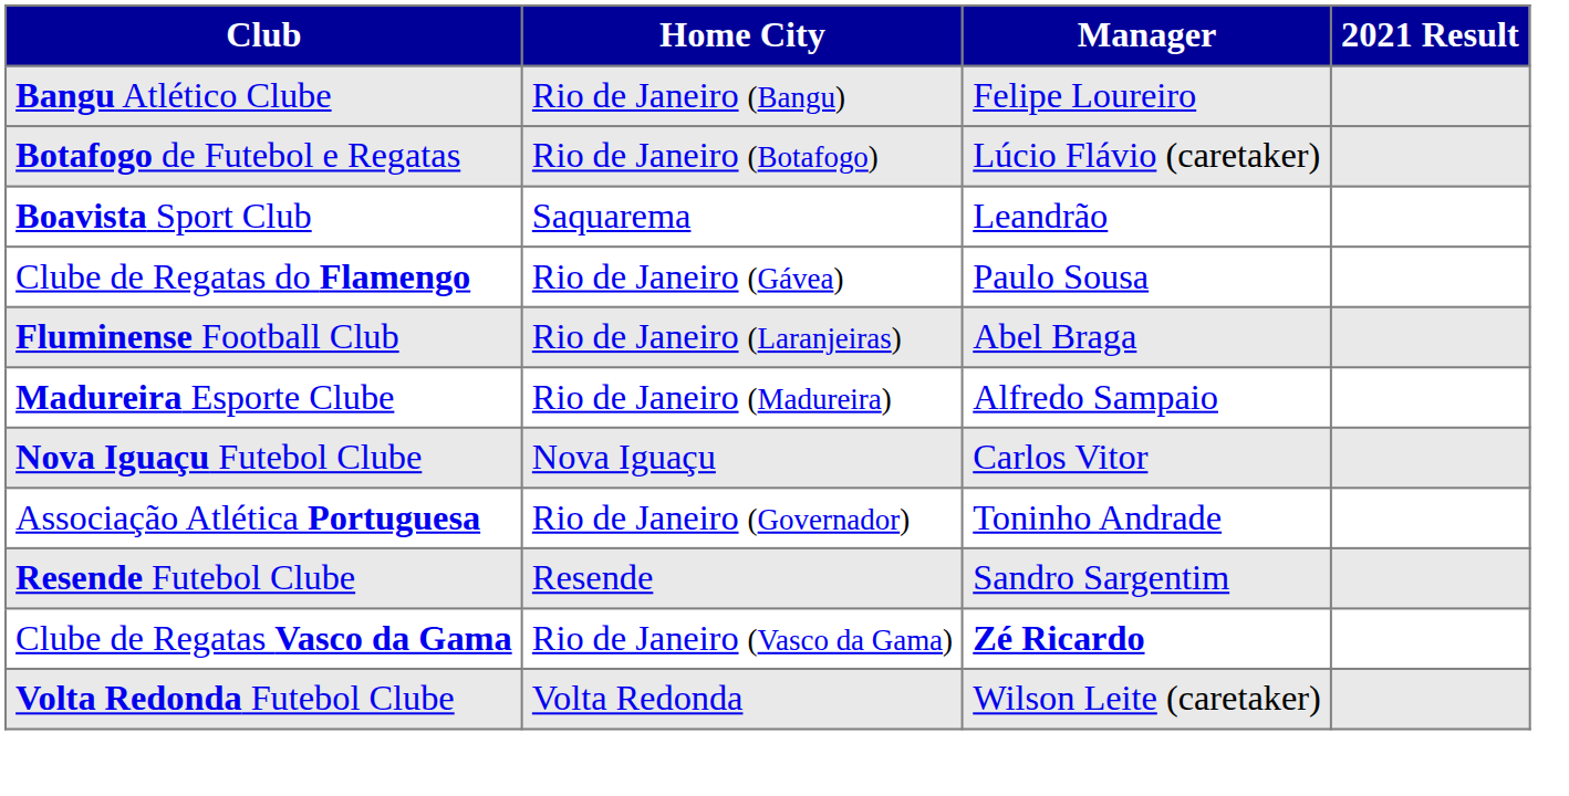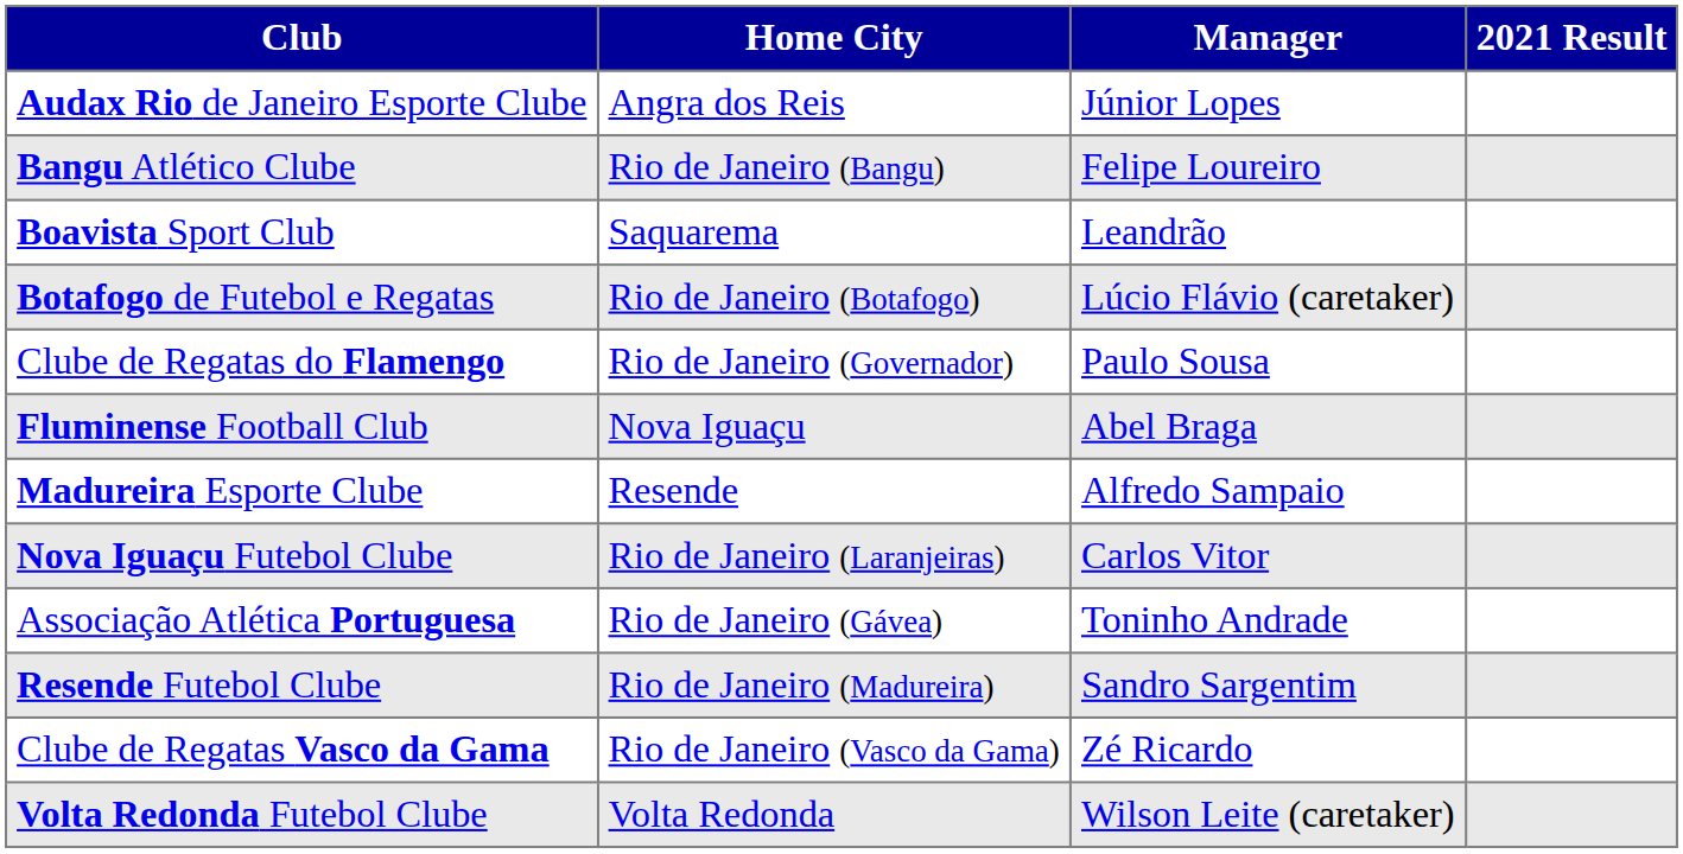+ row: Audax Rio de Janeiro Esporte Clube | Angra dos Reis | Júnior Lopes
rows swapped: Boavista Sport Club <-> Botafogo de Futebol e Regatas
Clube de Regatas do Flamengo | Home City: Rio de Janeiro (Gávea) -> Rio de Janeiro (Governador)
Fluminense Football Club | Home City: Rio de Janeiro (Laranjeiras) -> Nova Iguaçu
Madureira Esporte Clube | Home City: Rio de Janeiro (Madureira) -> Resende
Nova Iguaçu Futebol Clube | Home City: Nova Iguaçu -> Rio de Janeiro (Laranjeiras)
Associação Atlética Portuguesa | Home City: Rio de Janeiro (Governador) -> Rio de Janeiro (Gávea)
Resende Futebol Clube | Home City: Resende -> Rio de Janeiro (Madureira)
Clube de Regatas Vasco da Gama | Manager: bold -> normal
